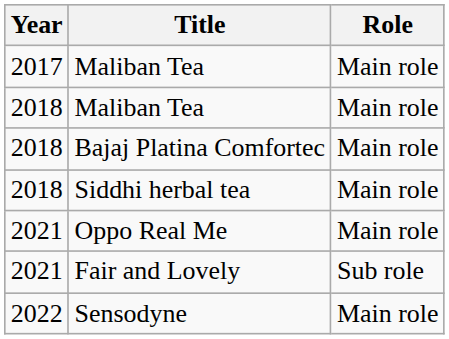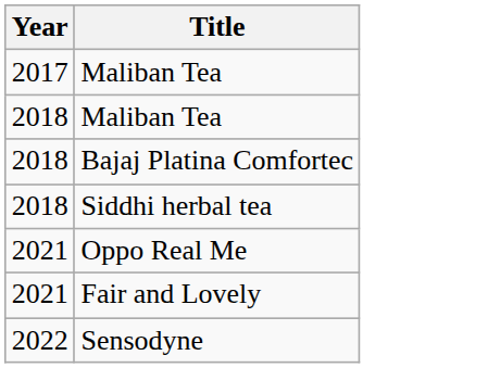- column: Role | Main role | Main role | Main role | Main role | Main role | Sub role | Main role
